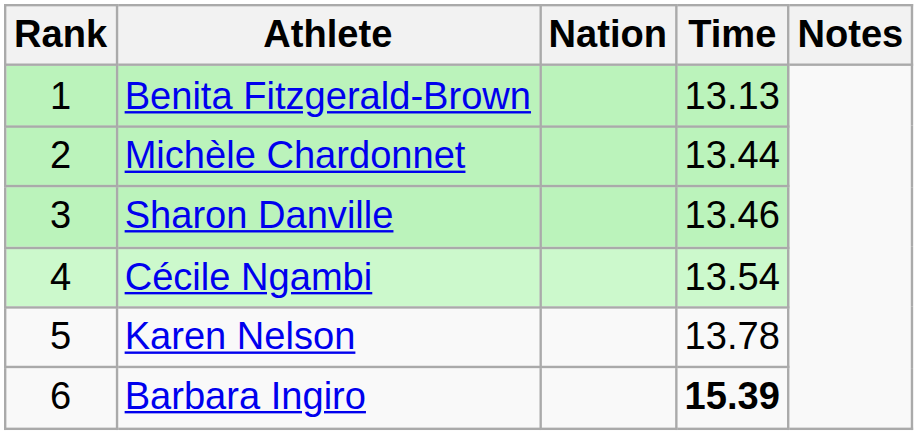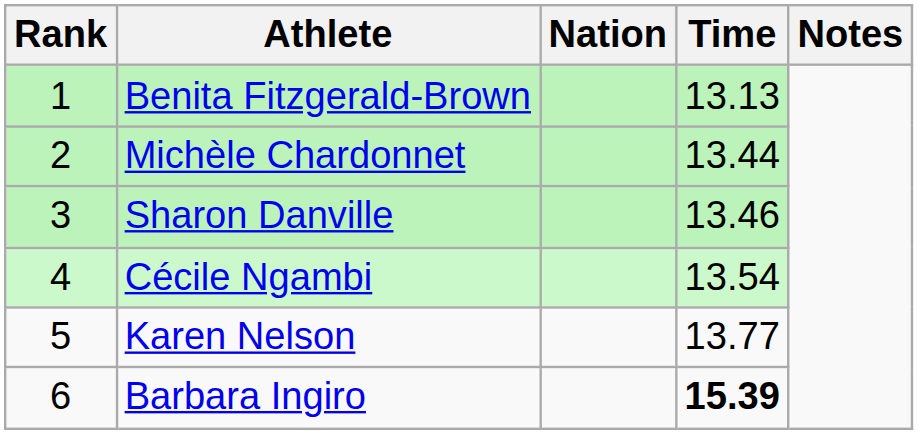Karen Nelson | Time: 13.78 -> 13.77
